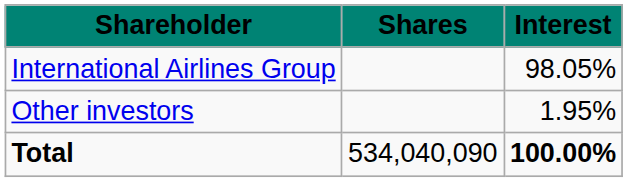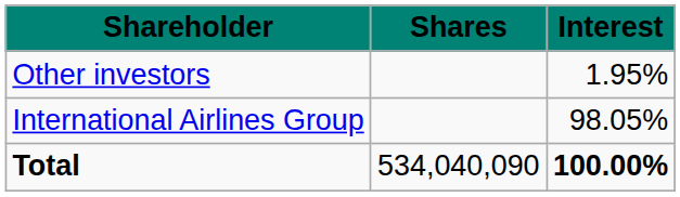rows swapped: International Airlines Group <-> Other investors
